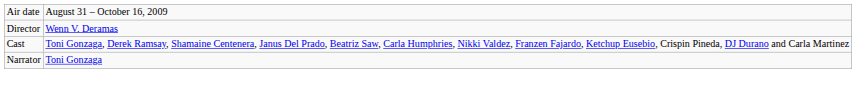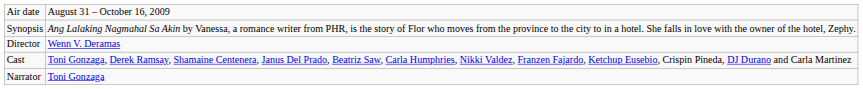+ row: Synopsis | Ang Lalaking Nagmahal Sa Akin by Vanessa, a romance writer from PHR, is the story of Flor who moves from the province to the city to in a hotel. She falls in love with the owner of the hotel, Zephy.
